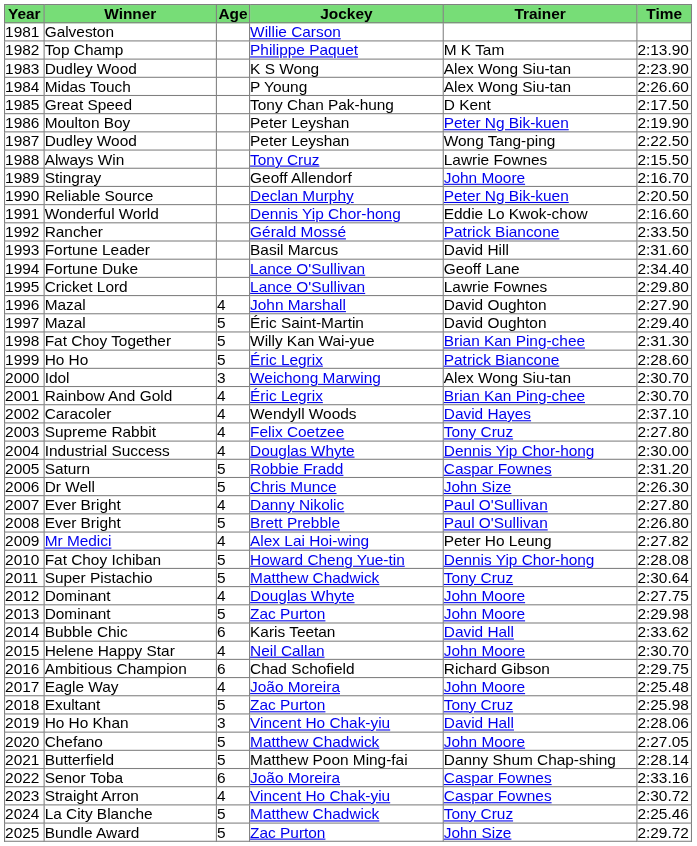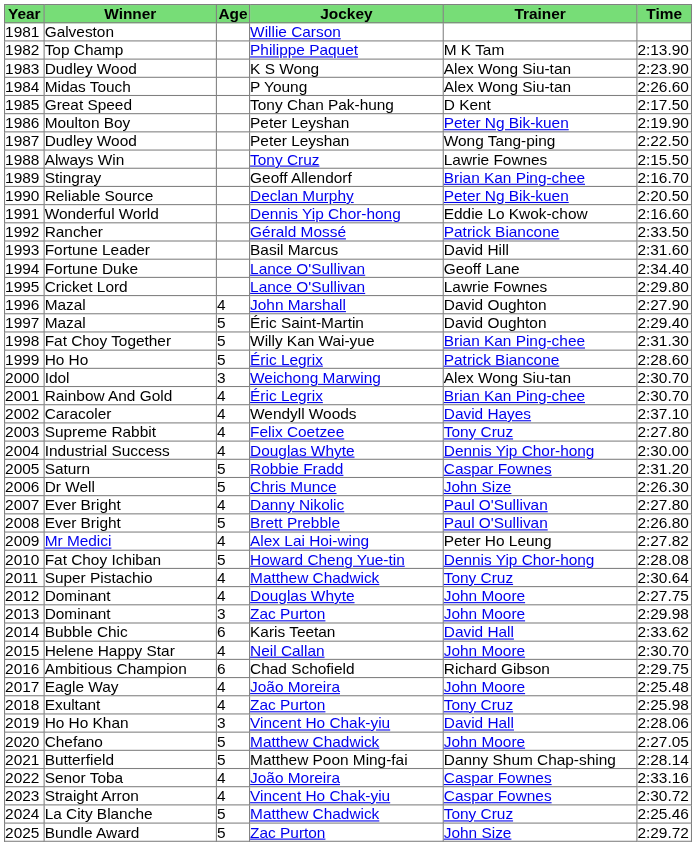Stingray | Trainer: John Moore -> Brian Kan Ping-chee
Super Pistachio | Age: 5 -> 4
2013 / Dominant | Age: 5 -> 3
Exultant | Age: 5 -> 4
Senor Toba | Age: 6 -> 4
